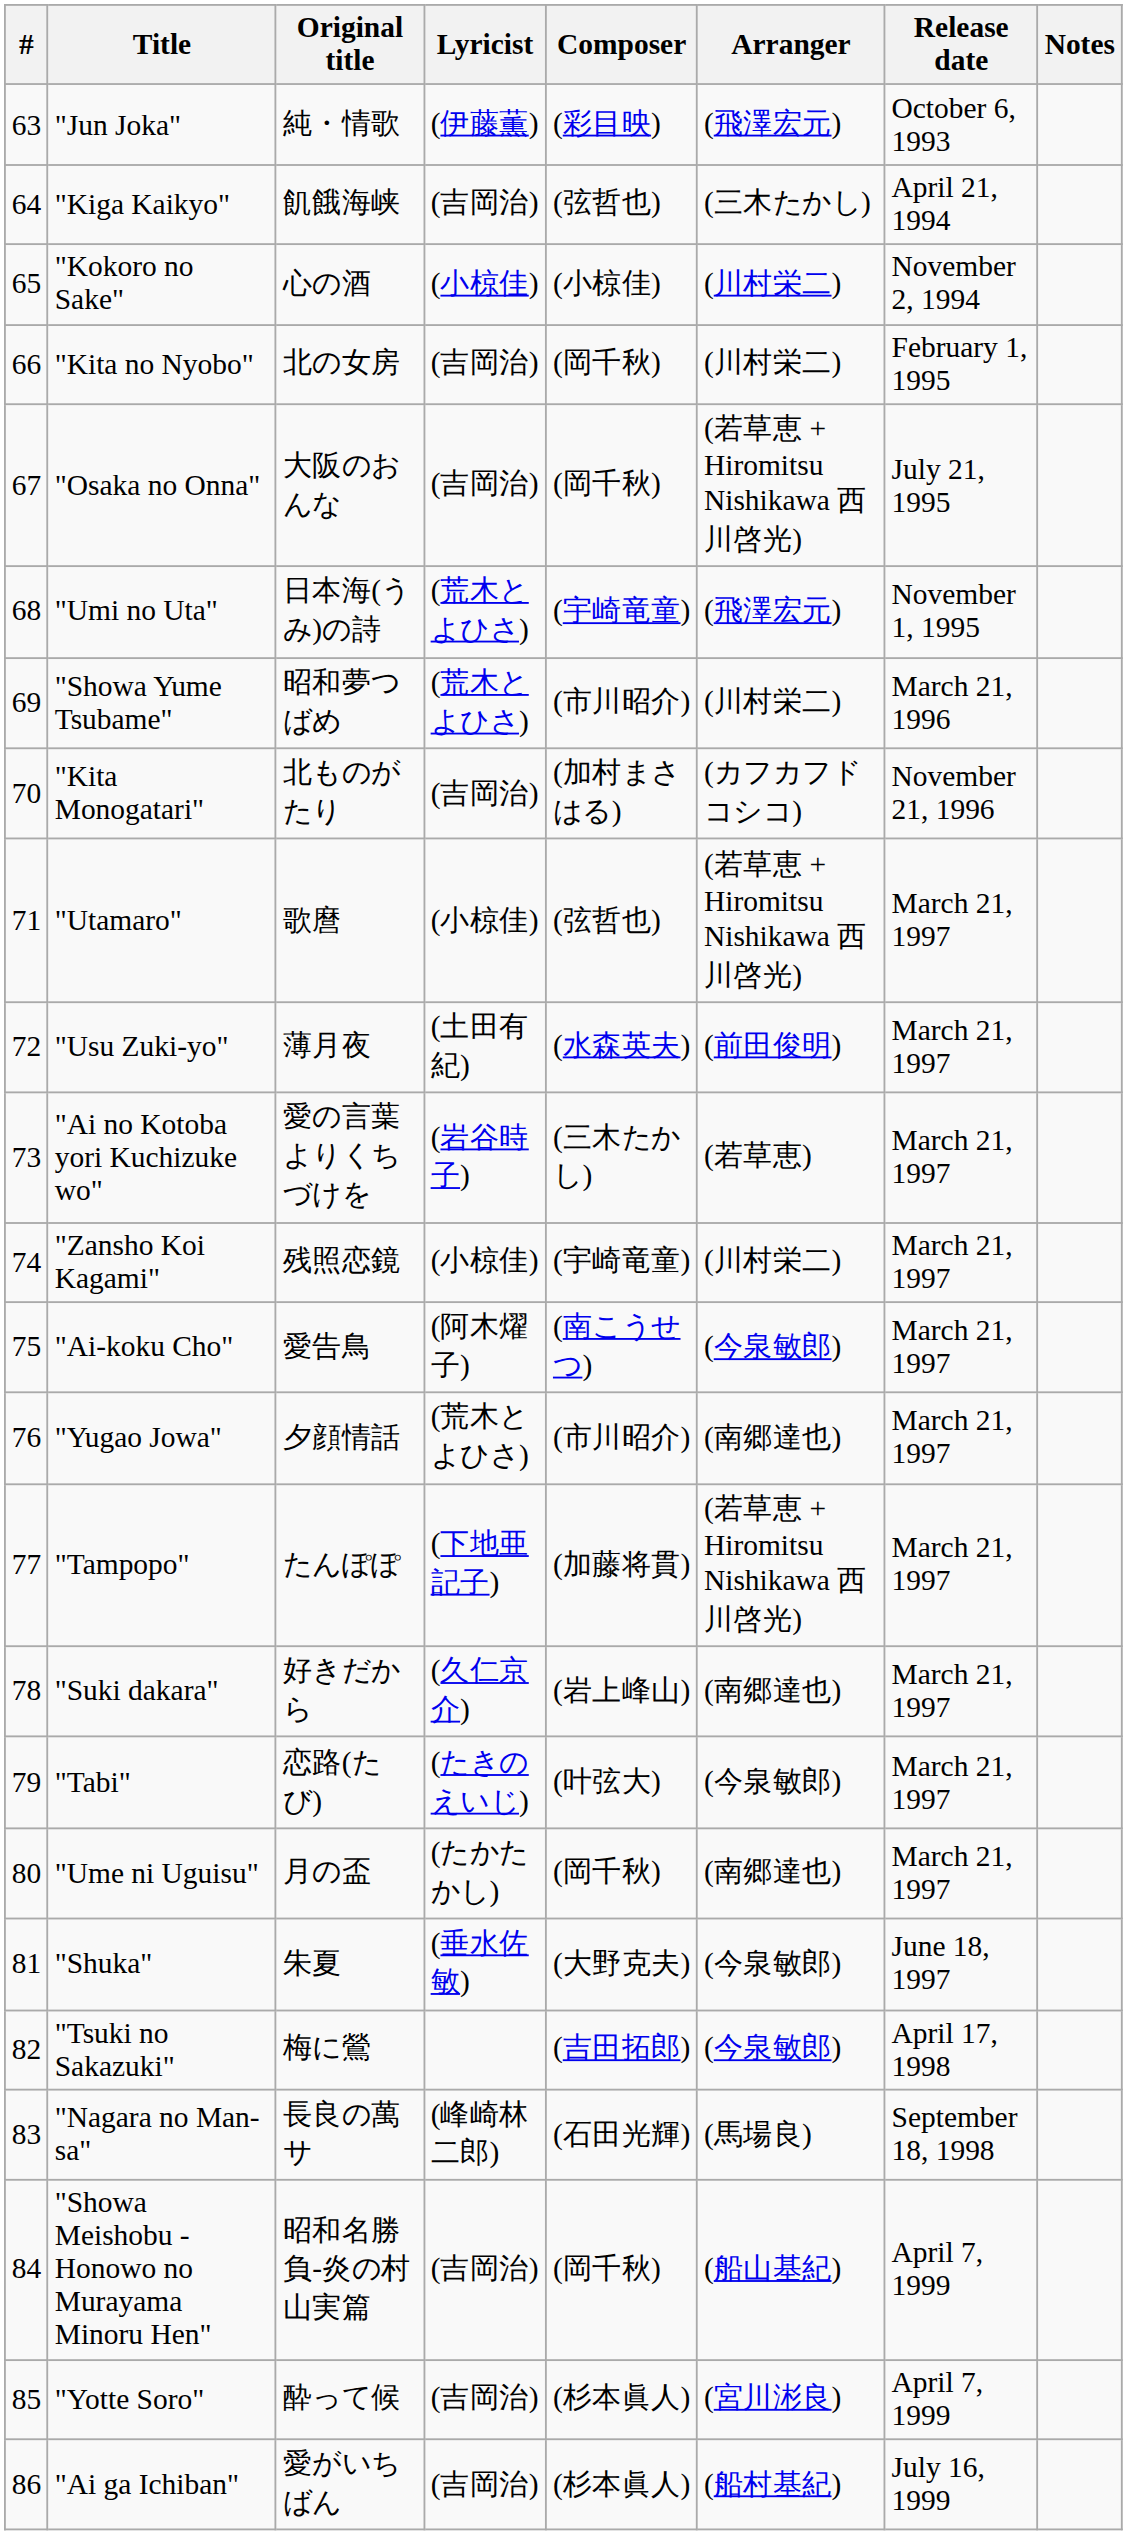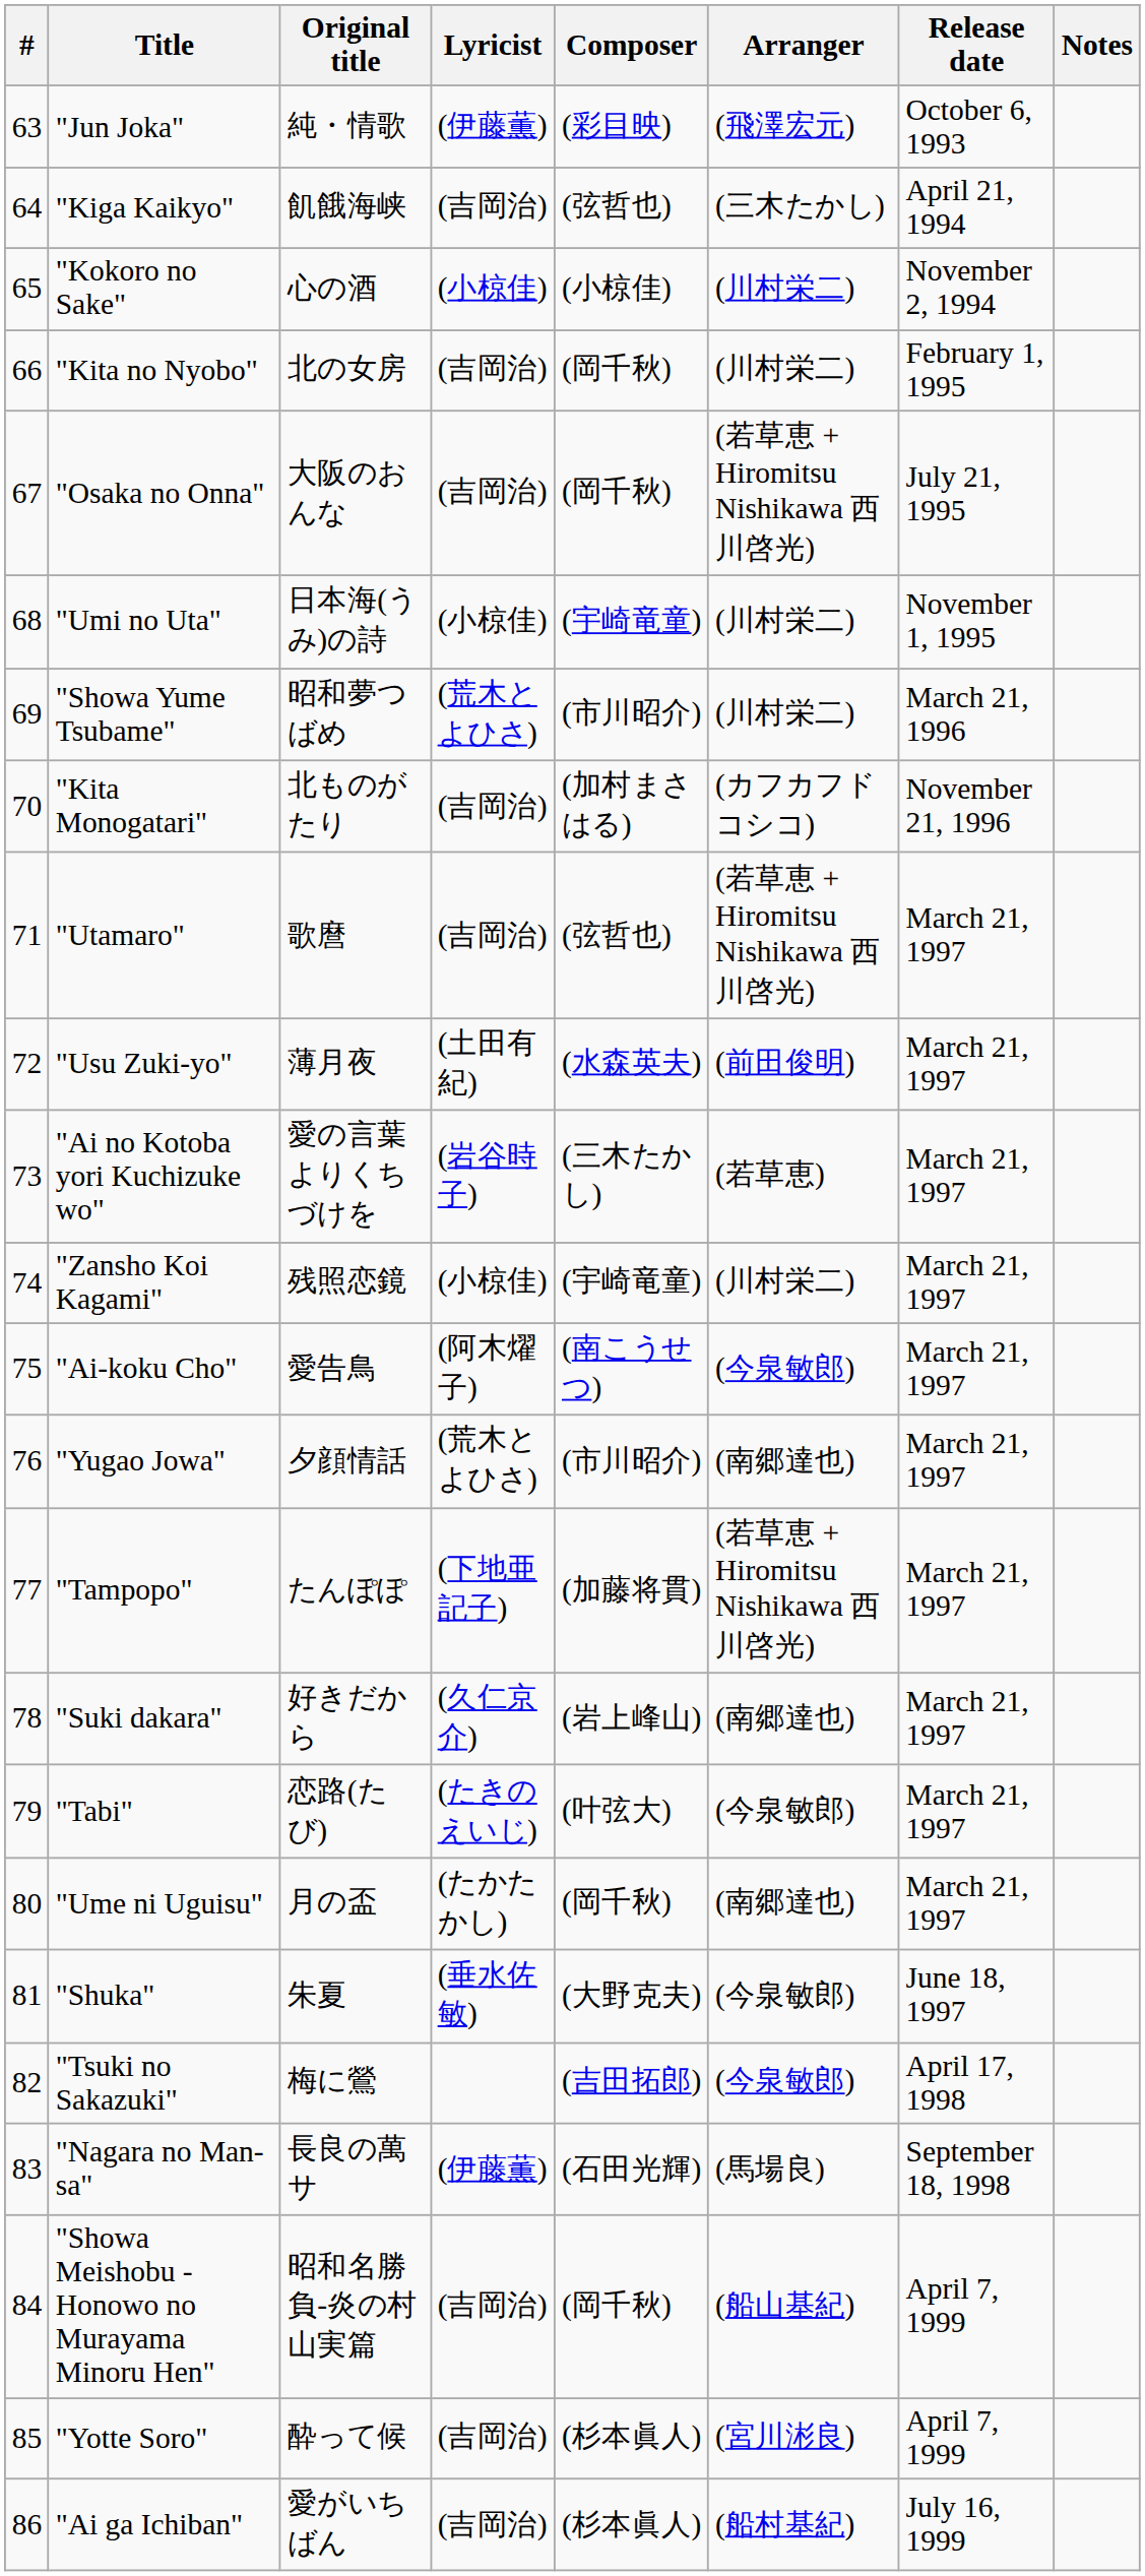"Umi no Uta" | Lyricist: (荒木とよひさ) -> (小椋佳)
"Umi no Uta" | Arranger: (飛澤宏元) -> (川村栄二)
"Utamaro" | Lyricist: (小椋佳) -> (吉岡治)
"Nagara no Man-sa" | Lyricist: (峰崎林二郎) -> (伊藤薫)
